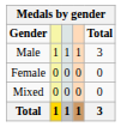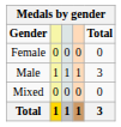rows swapped: Male <-> Female
